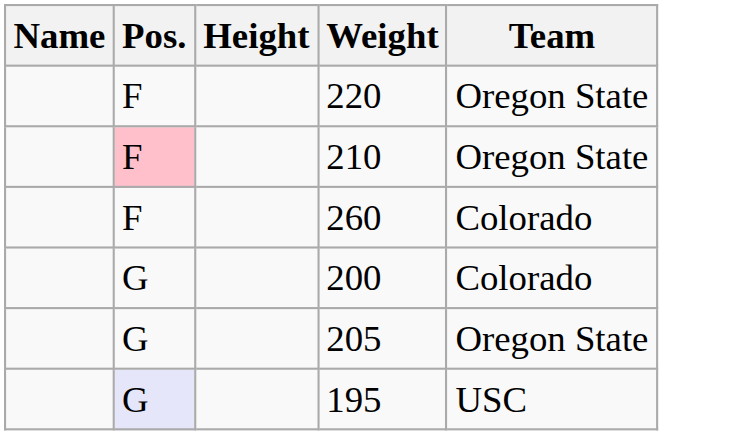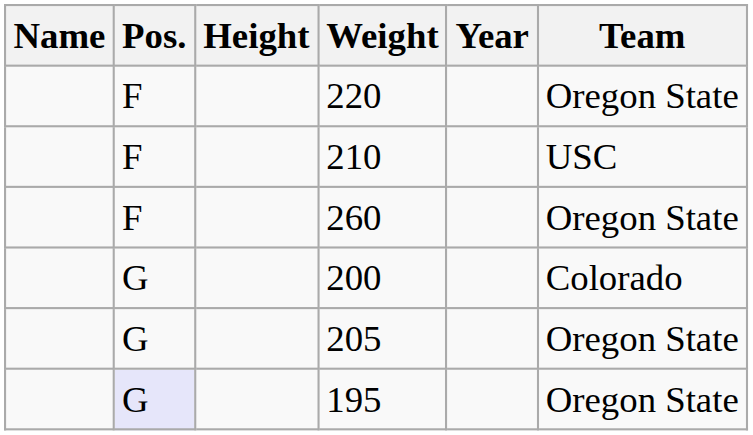+ column: Year
210 | Pos.: pink background -> no background
210 | Team: Oregon State -> USC
260 | Team: Colorado -> Oregon State
195 | Team: USC -> Oregon State
